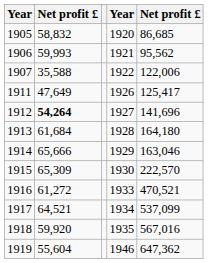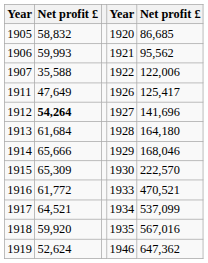1914 | column 5: 163,046 -> 168,046
1916 | column 2: 61,272 -> 61,772
1919 | column 2: 55,604 -> 52,624
